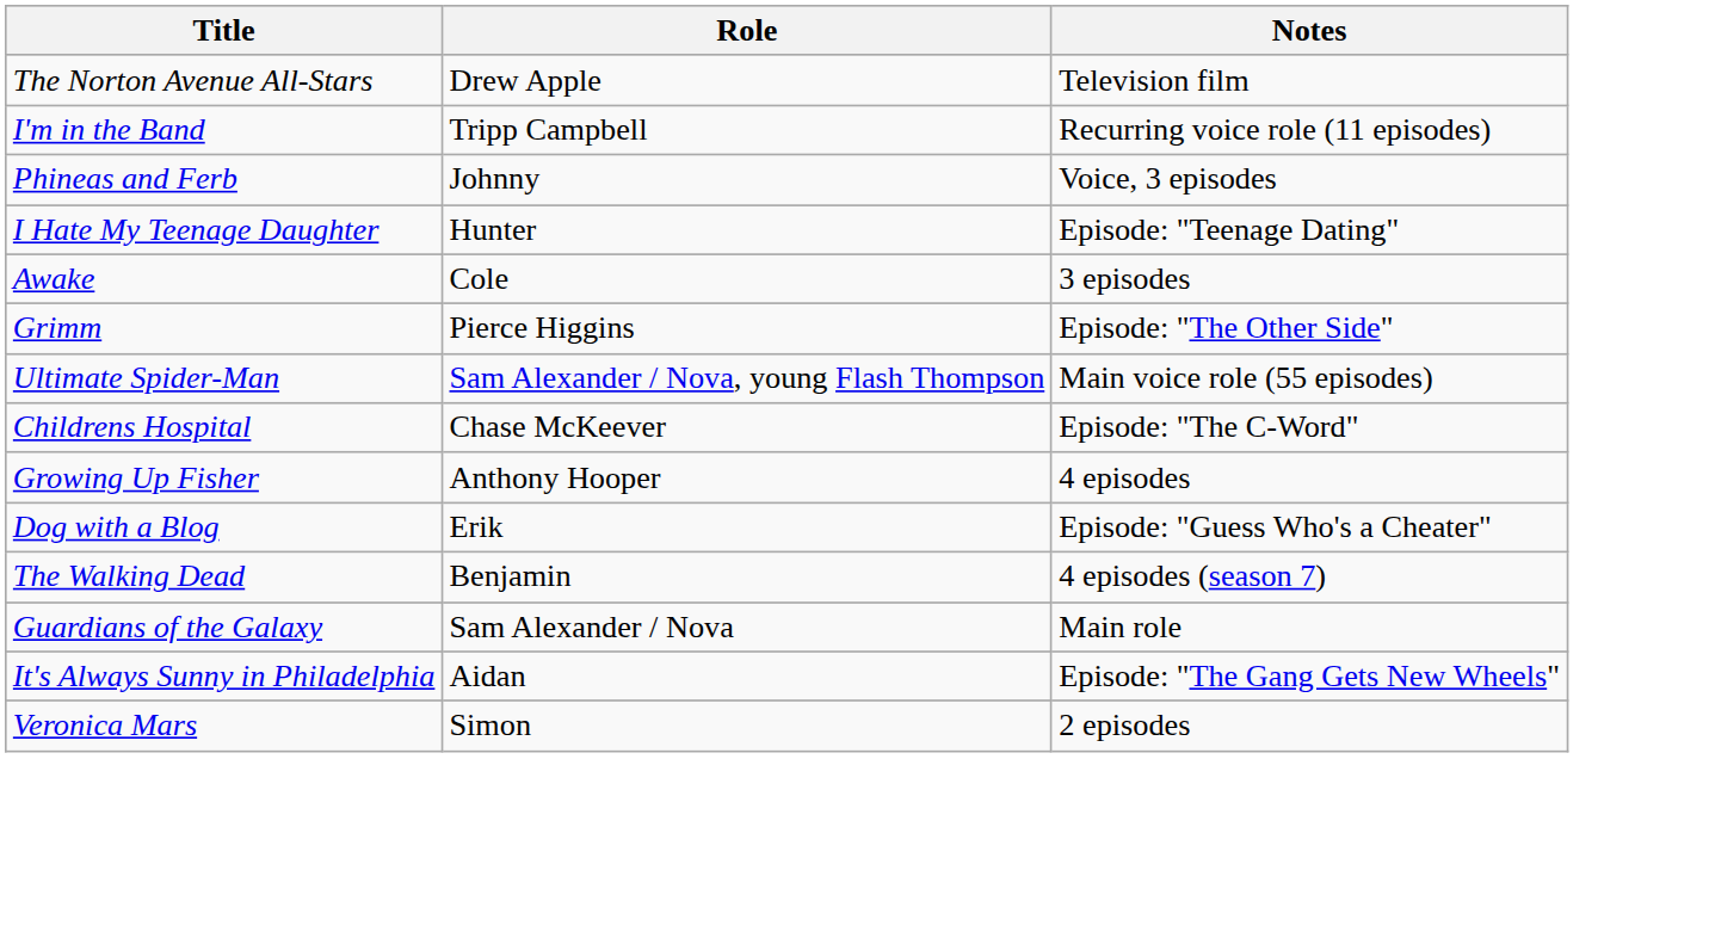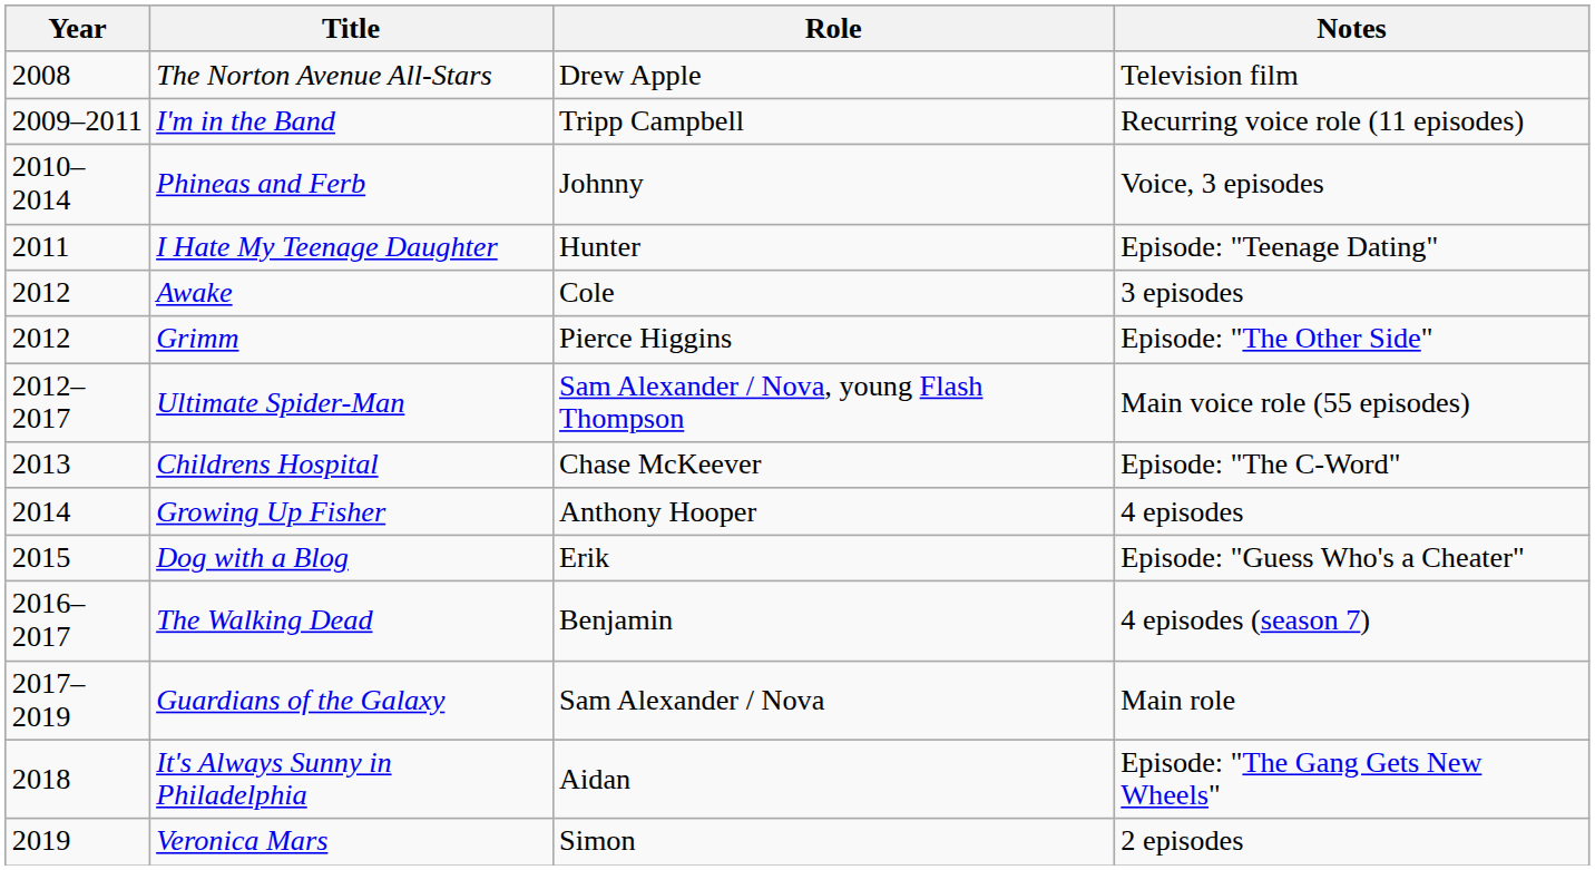+ column: Year | 2008 | 2009–2011 | 2010–2014 | 2011 | 2012 | 2012 | 2012–2017 | 2013 | 2014 | 2015 | 2016–2017 | 2017–2019 | 2018 | 2019
